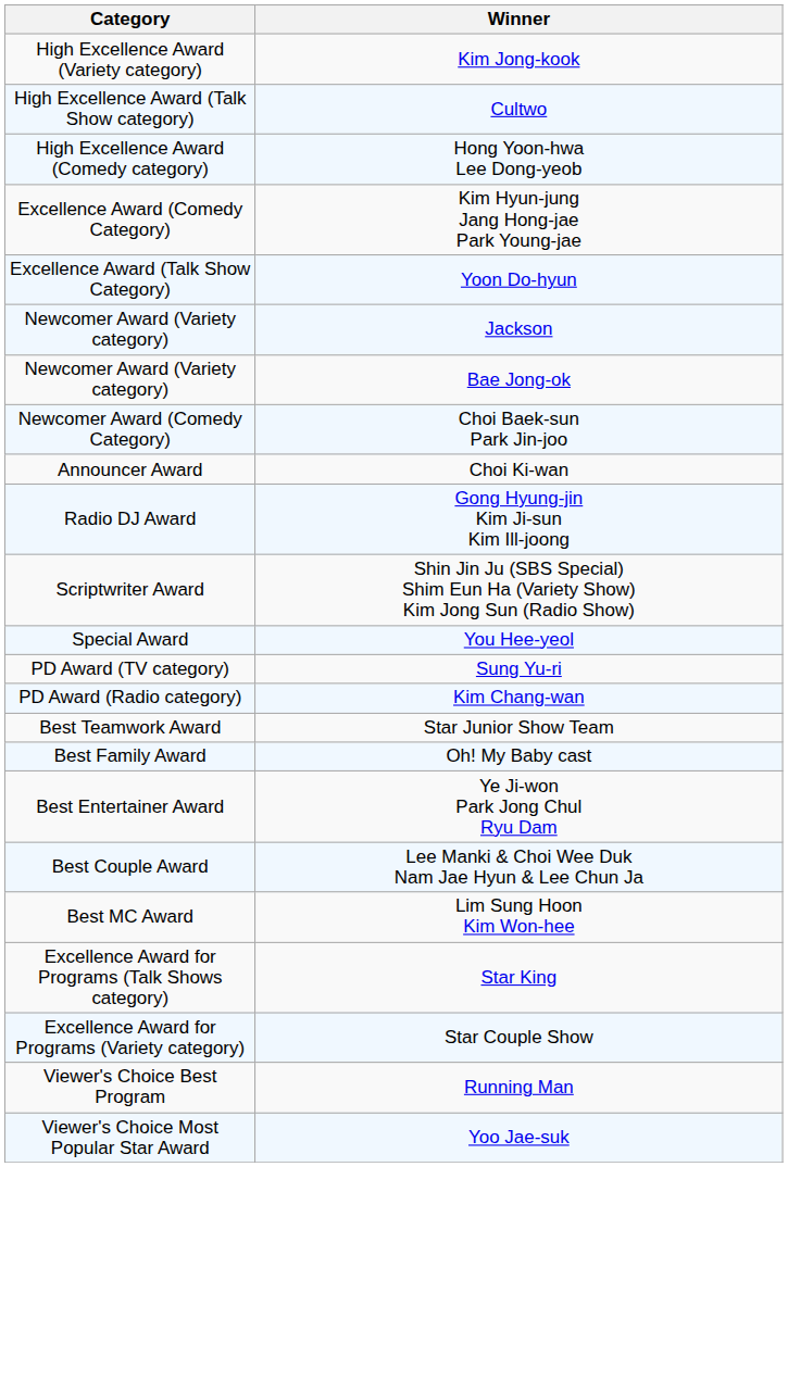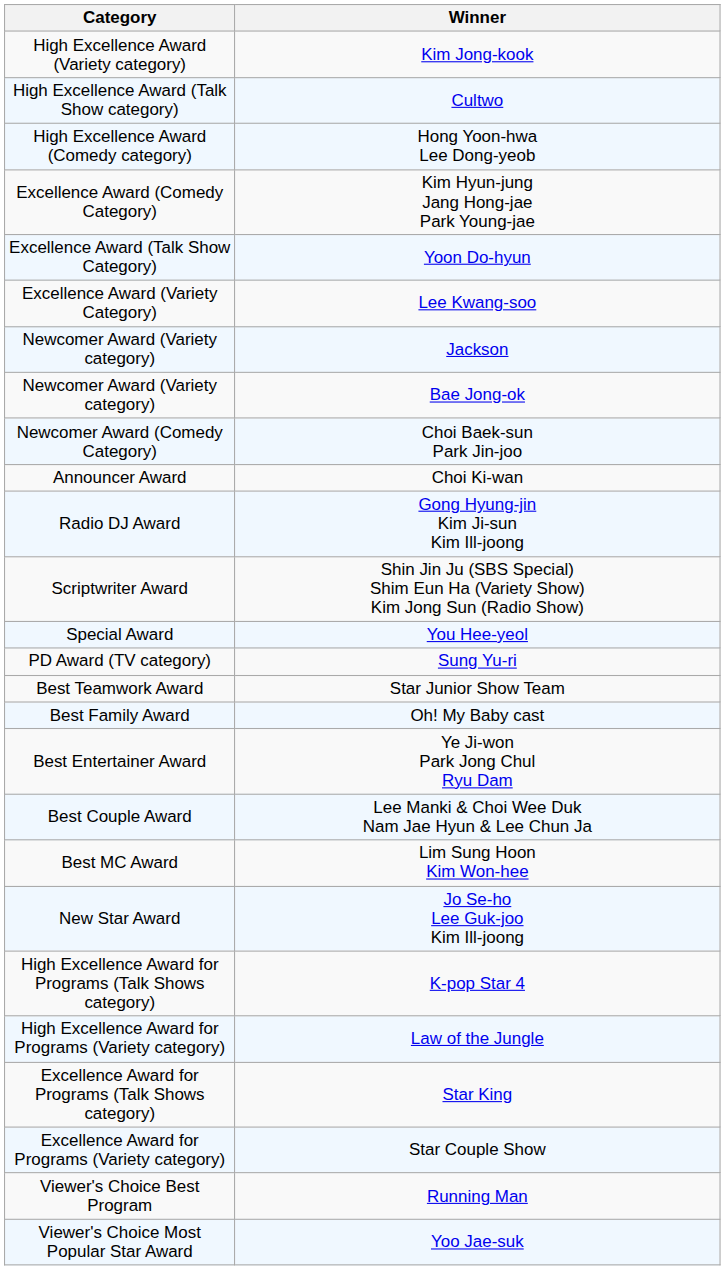+ row: Excellence Award (Variety Category) | Lee Kwang-soo
- row: PD Award (Radio category) | Kim Chang-wan
+ row: New Star Award | Jo Se-ho Lee Guk-joo Kim Ill-joong
+ row: High Excellence Award for Programs (Talk Shows category) | K-pop Star 4
+ row: High Excellence Award for Programs (Variety category) | Law of the Jungle
